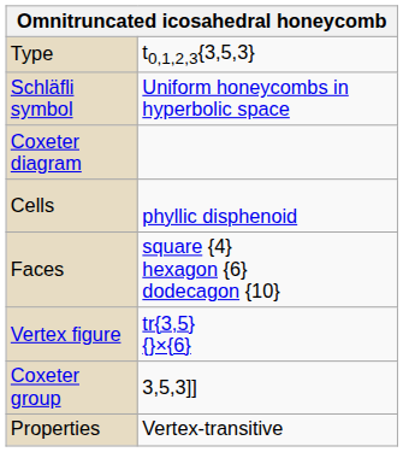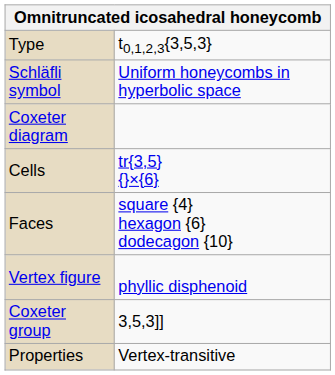Cells | column 2: phyllic disphenoid -> tr{3,5} {}×{6}
Vertex figure | column 2: tr{3,5} {}×{6} -> phyllic disphenoid
